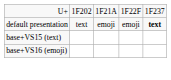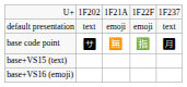default presentation | column 5: bold -> normal
+ row: base code point | 🈂 | 🈚 | 🈯 | 🈷
